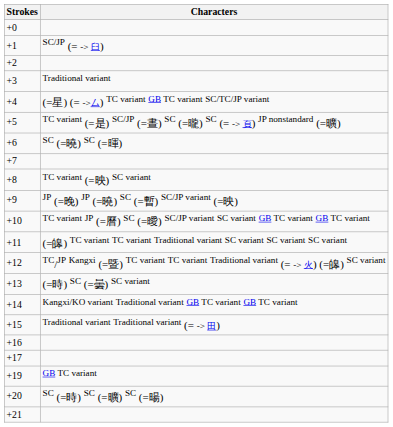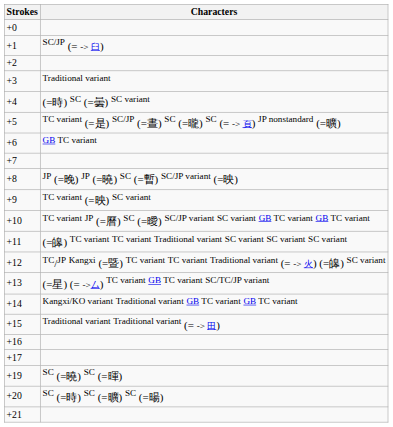+4 | Characters: (=星) (= ->厶) TC variant GB TC variant SC/TC/JP variant -> (=時) SC (=曇) SC variant
+6 | Characters: SC (=曉) SC (=暉) -> GB TC variant
+8 | Characters: TC variant (=映) SC variant -> JP (=晚) JP (=曉) SC (=暫) SC/JP variant (=映)
+9 | Characters: JP (=晚) JP (=曉) SC (=暫) SC/JP variant (=映) -> TC variant (=映) SC variant
+13 | Characters: (=時) SC (=曇) SC variant -> (=星) (= ->厶) TC variant GB TC variant SC/TC/JP variant
+19 | Characters: GB TC variant -> SC (=曉) SC (=暉)
